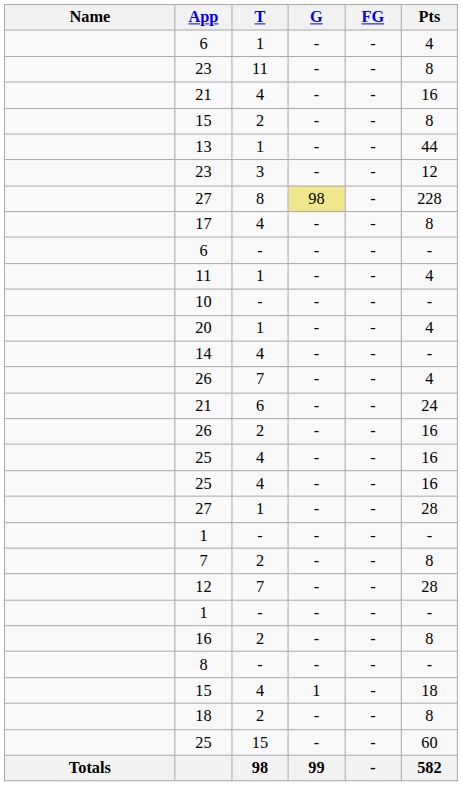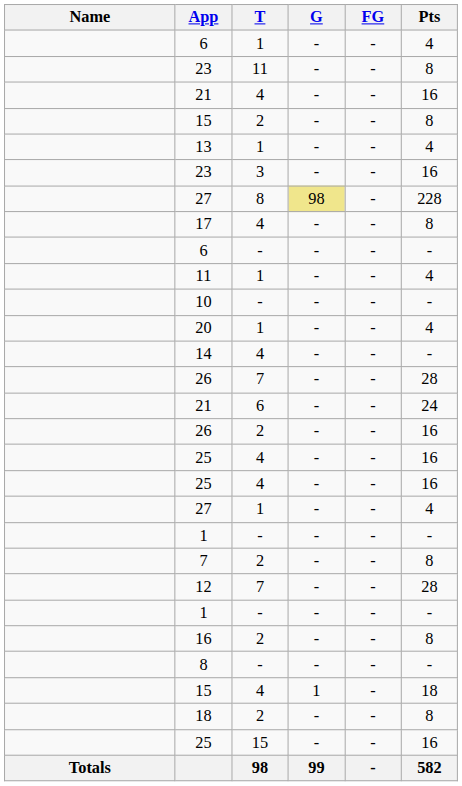13 | Pts: 44 -> 4
23 / 3 | Pts: 12 -> 16
26 / 7 | Pts: 4 -> 28
27 / 1 | Pts: 28 -> 4
25 / 15 | Pts: 60 -> 16
